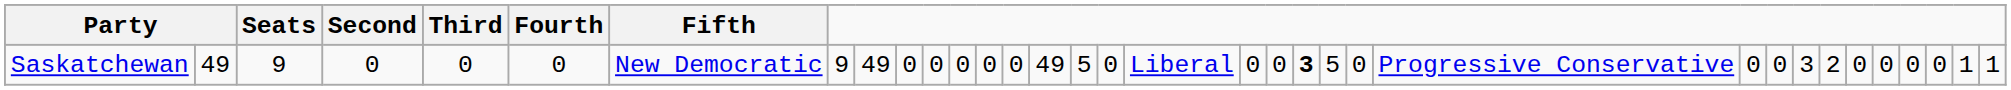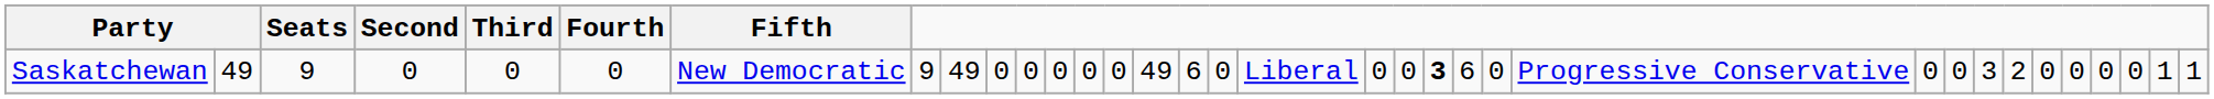Saskatchewan | column 16: 5 -> 6
Saskatchewan | column 22: 5 -> 6
